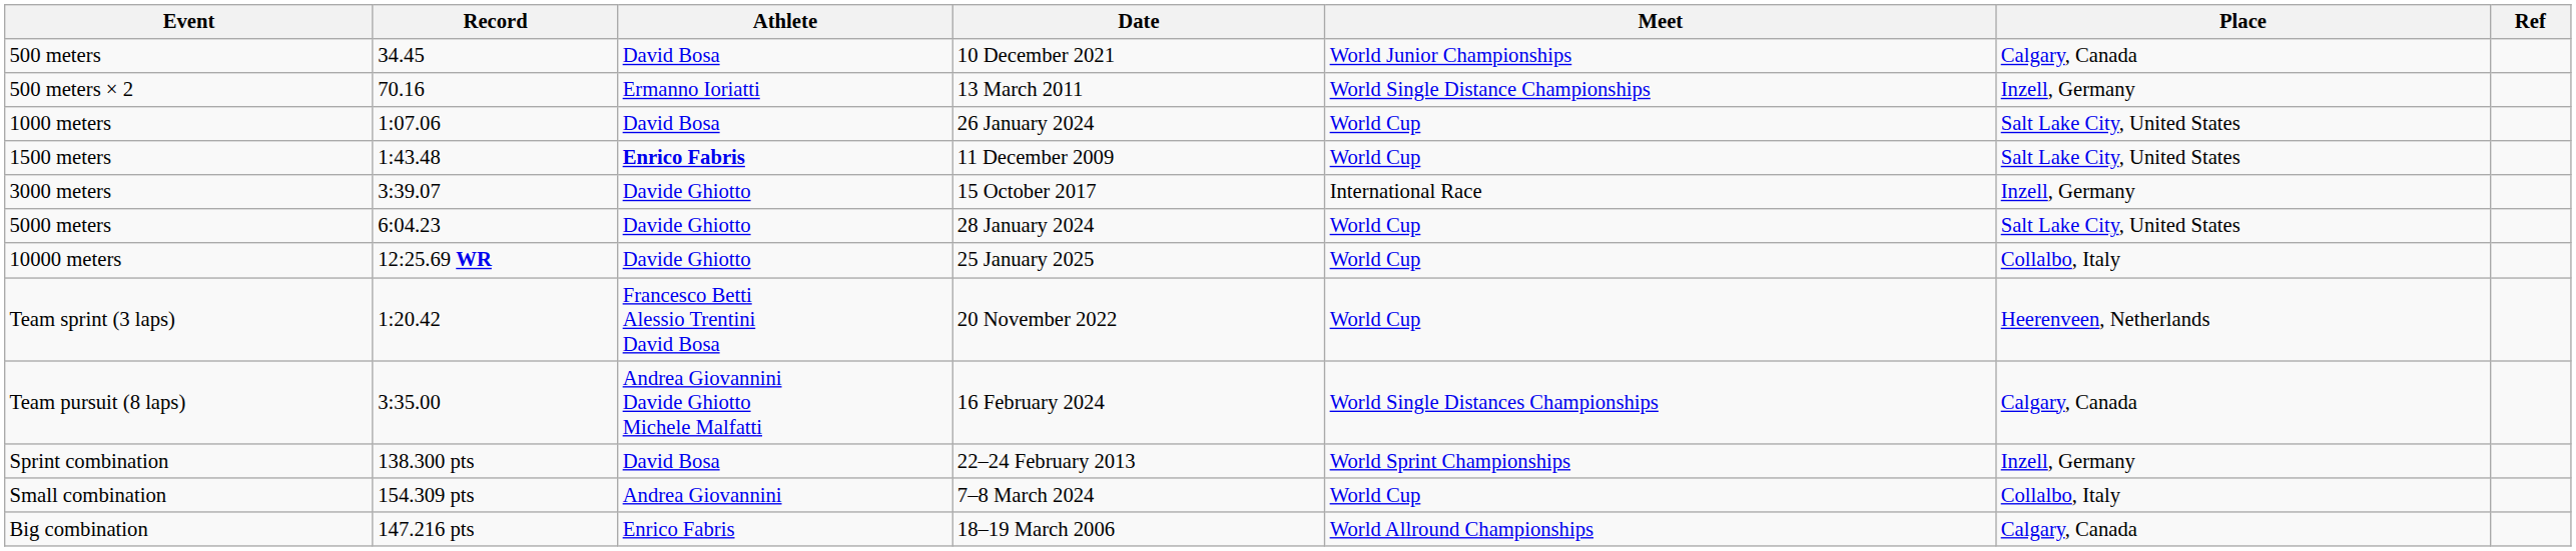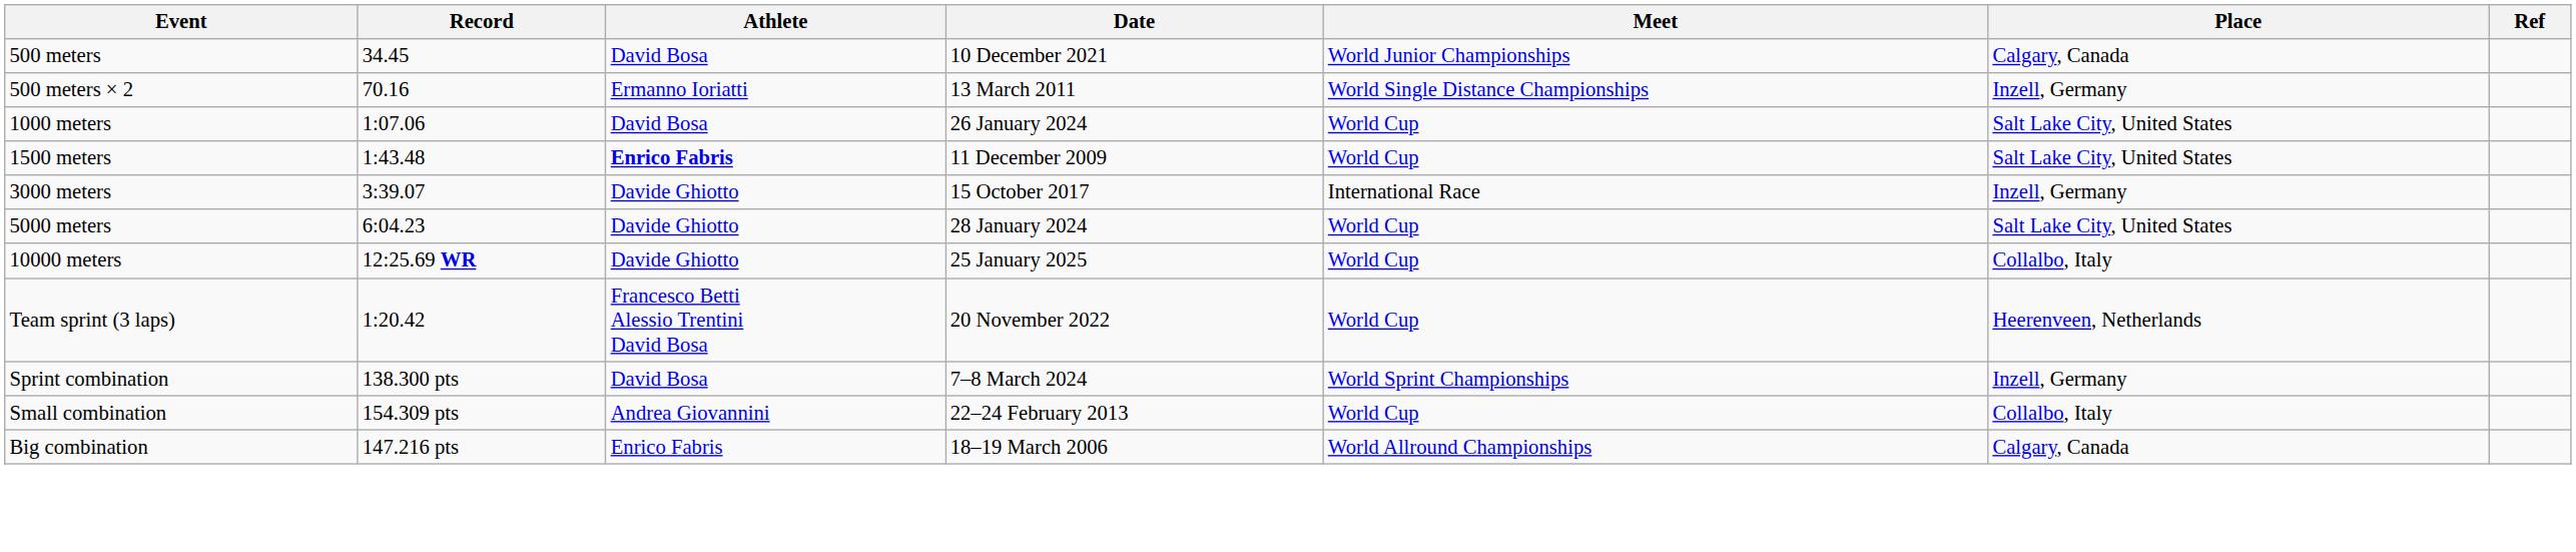- row: Team pursuit (8 laps) | 3:35.00 | Andrea Giovannini Davide Ghiotto Michele Malfatti | 16 February 2024 | World Single Distances Championships | Calgary, Canada
Sprint combination | Date: 22–24 February 2013 -> 7–8 March 2024
Small combination | Date: 7–8 March 2024 -> 22–24 February 2013
